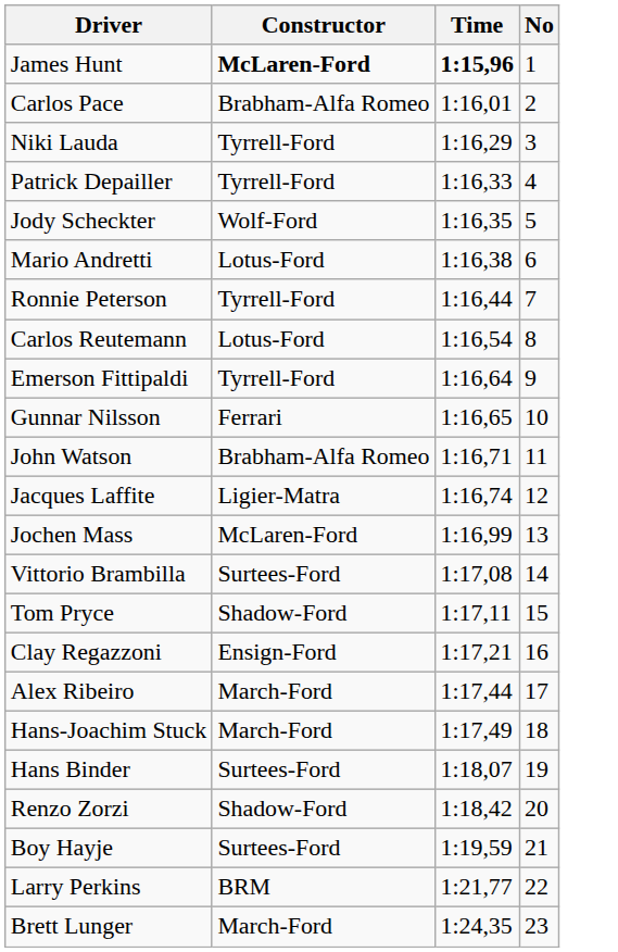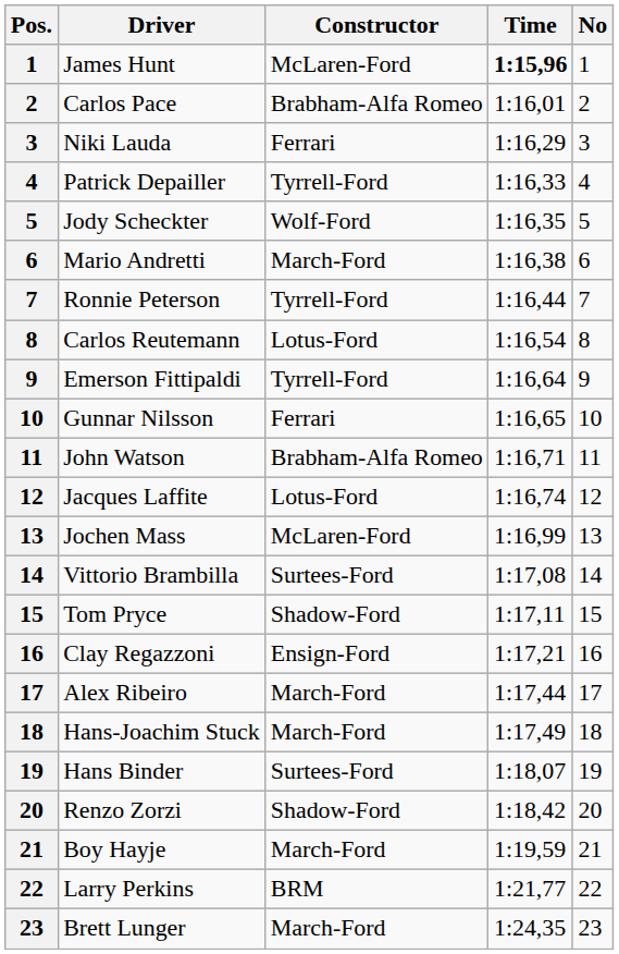+ column: Pos. | 1 | 2 | 3 | 4 | 5 | 6 | 7 | 8 | 9 | 10 | 11 | 12 | 13 | 14 | 15 | 16 | 17 | 18 | 19 | 20 | 21 | 22 | 23
James Hunt | Constructor: bold -> normal
Niki Lauda | Constructor: Tyrrell-Ford -> Ferrari
Mario Andretti | Constructor: Lotus-Ford -> March-Ford
Jacques Laffite | Constructor: Ligier-Matra -> Lotus-Ford
Boy Hayje | Constructor: Surtees-Ford -> March-Ford
